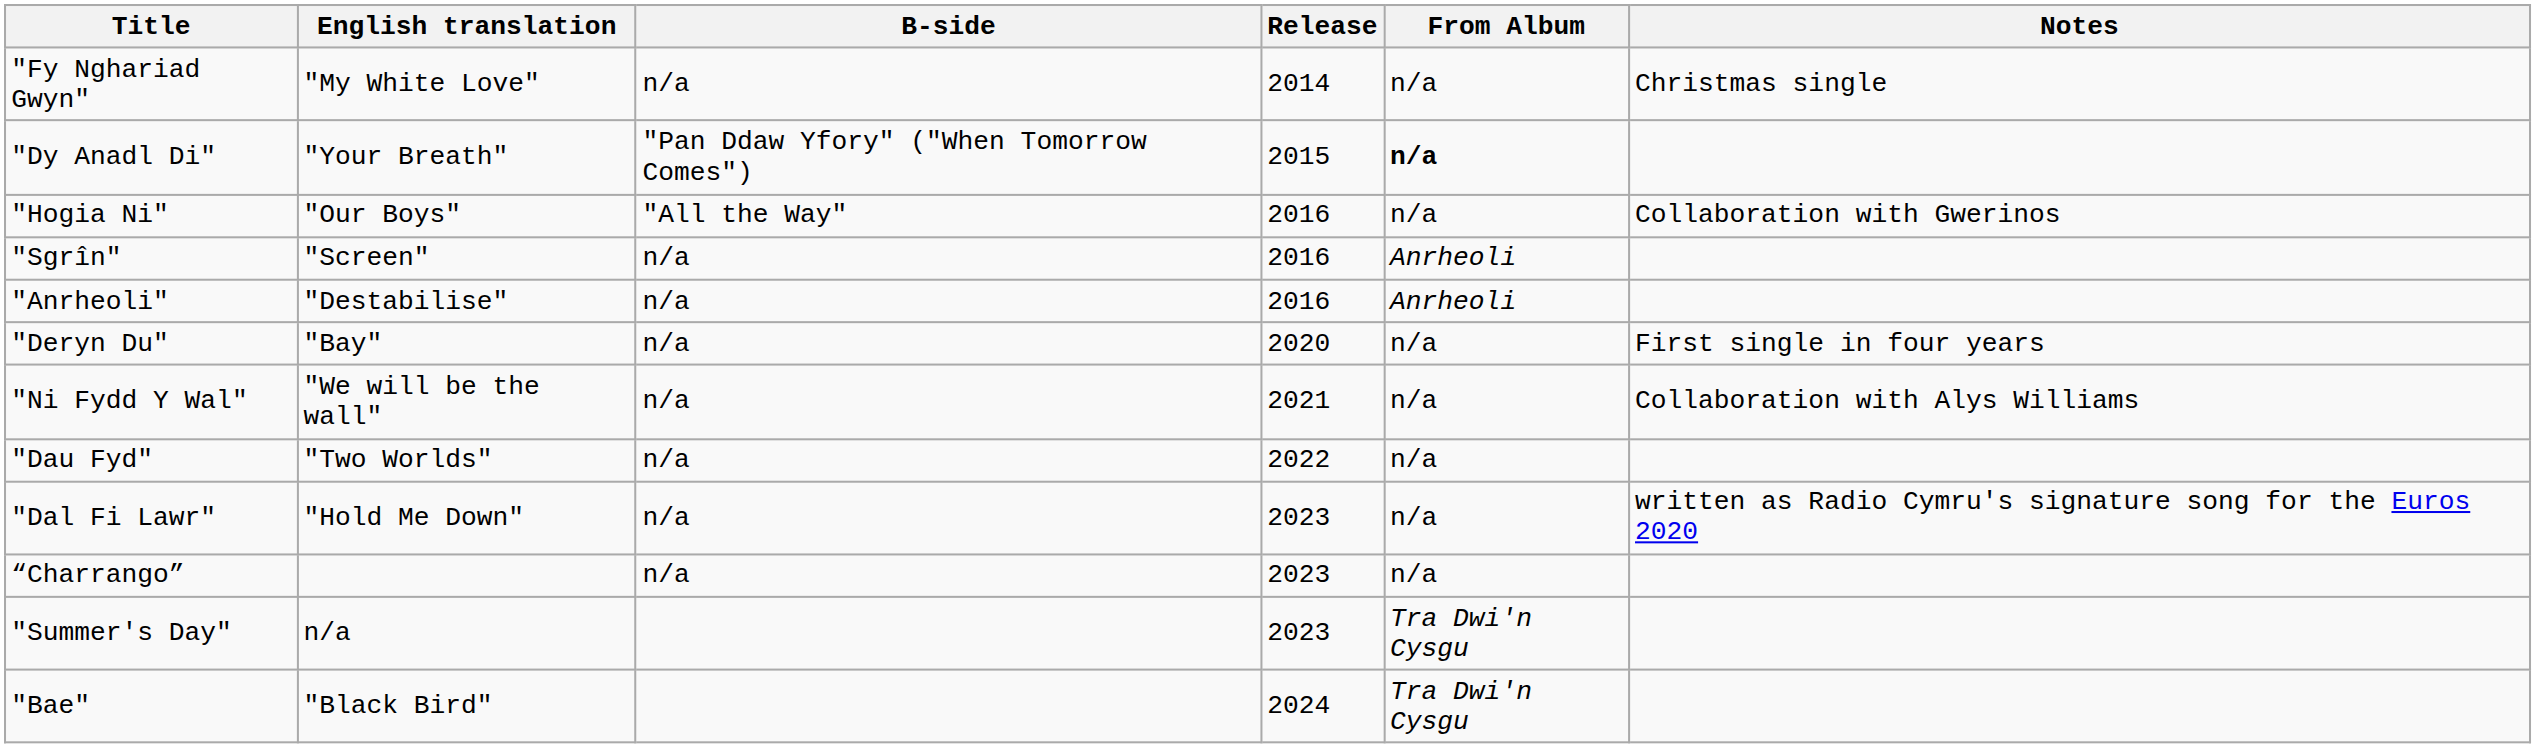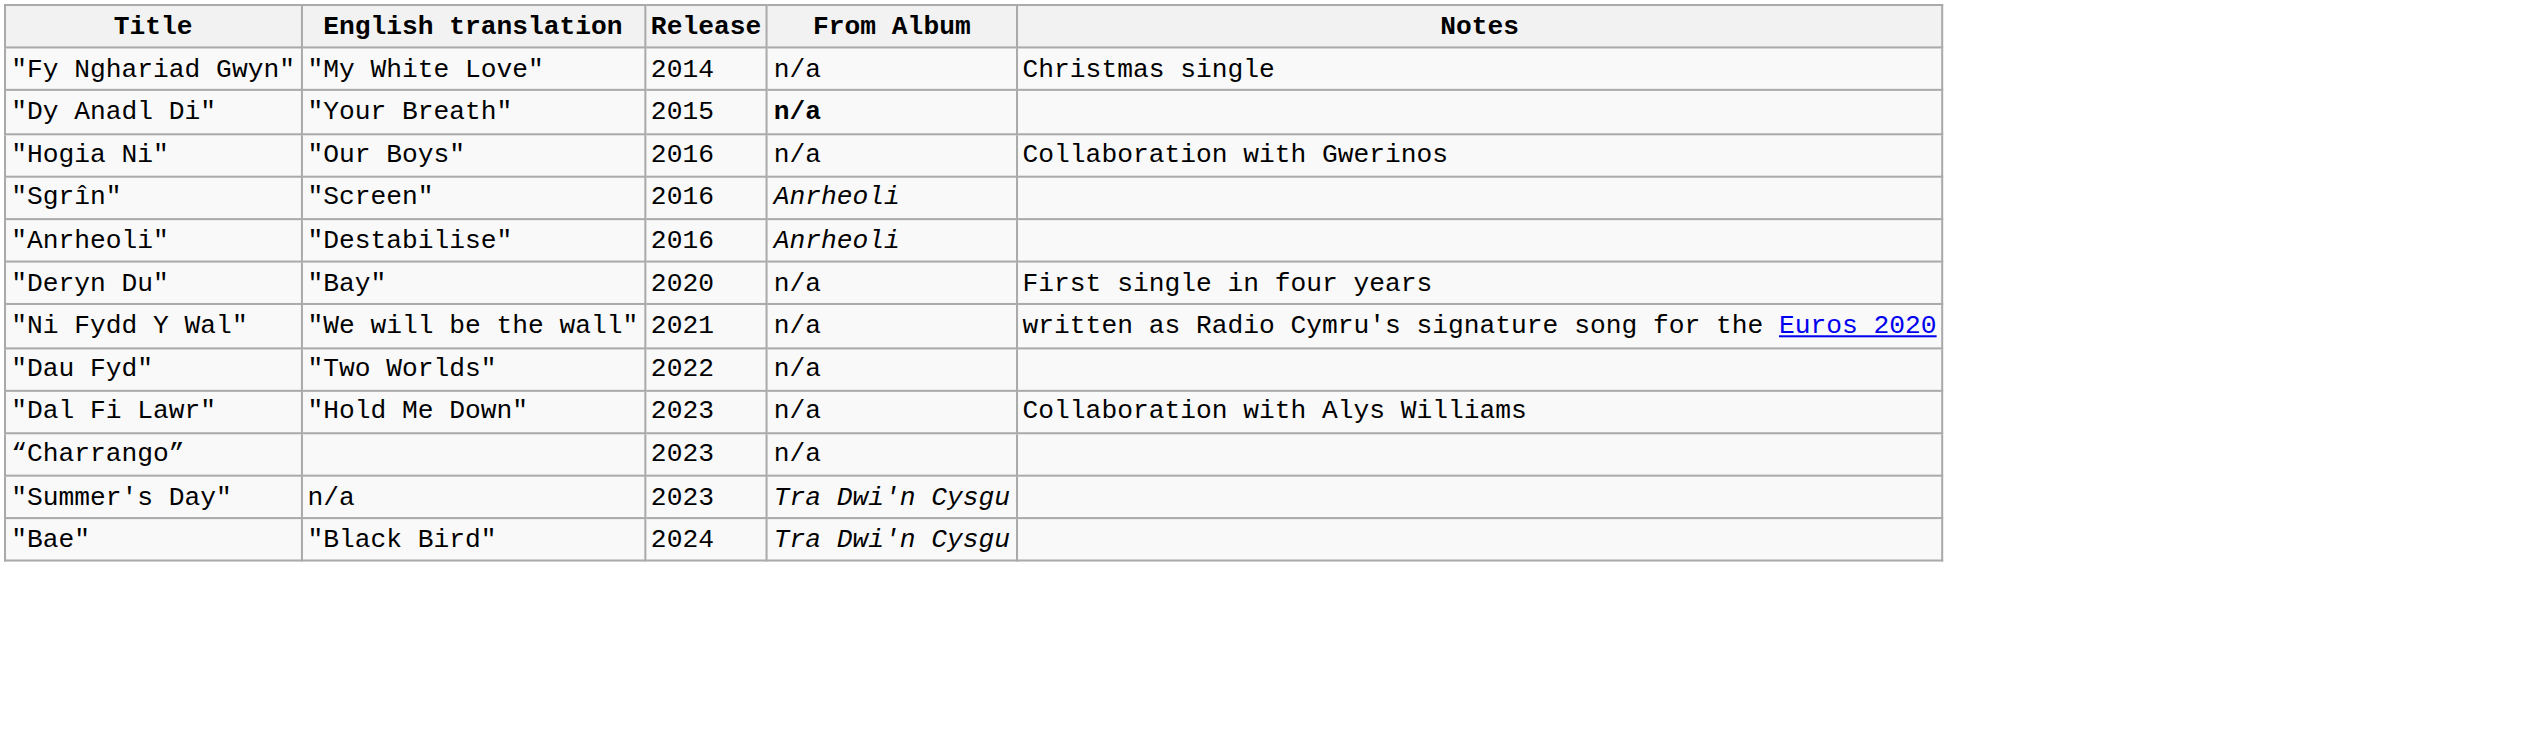- column: B-side | n/a | "Pan Ddaw Yfory" ("When Tomorrow Comes") | "All the Way" | n/a | n/a | n/a | n/a | n/a | n/a | n/a
"Ni Fydd Y Wal" | Notes: Collaboration with Alys Williams -> written as Radio Cymru's signature song for the Euros 2020
"Dal Fi Lawr" | Notes: written as Radio Cymru's signature song for the Euros 2020 -> Collaboration with Alys Williams
